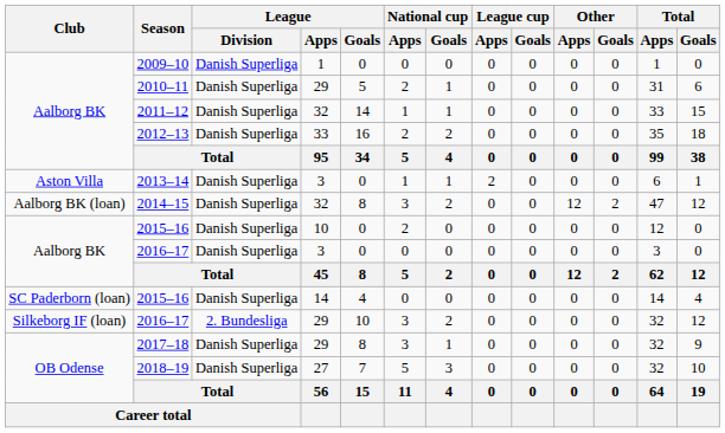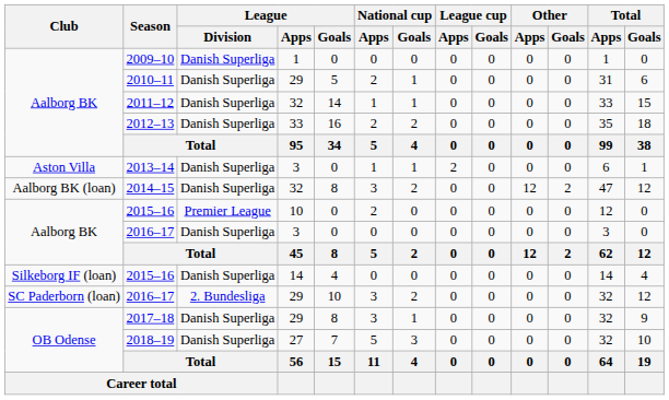2015–16 / 10 | League / Division: Danish Superliga -> Premier League
2015–16 / 14 | Club: SC Paderborn (loan) -> Silkeborg IF (loan)
2016–17 / 29 | Club: Silkeborg IF (loan) -> SC Paderborn (loan)
